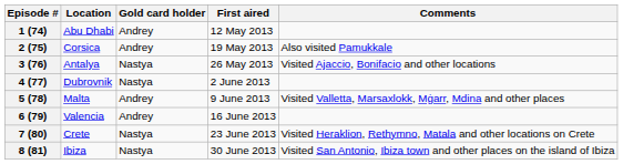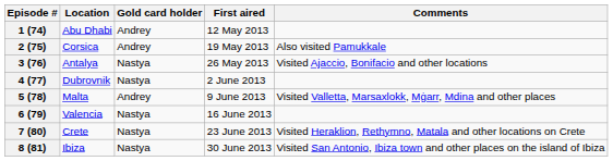6 (79) | Gold card holder: Andrey -> Nastya
